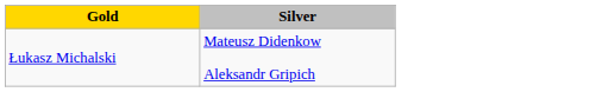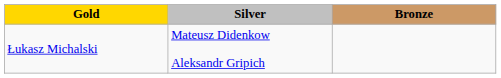+ column: Bronze
